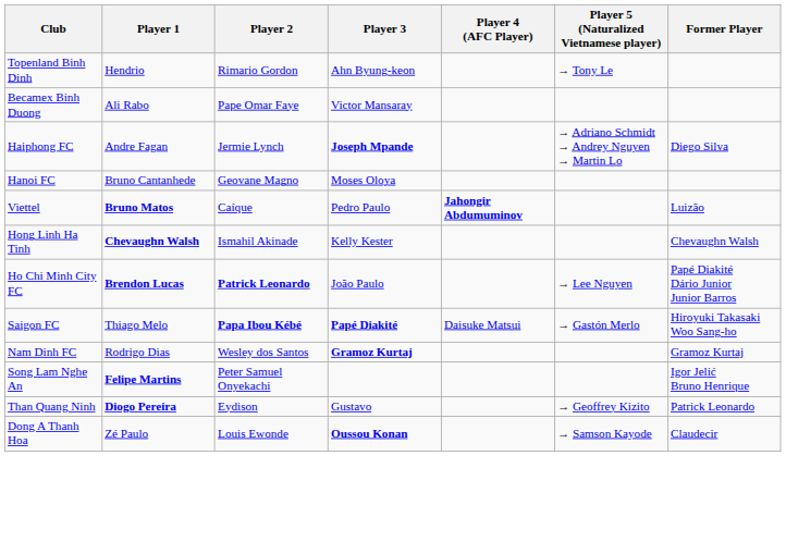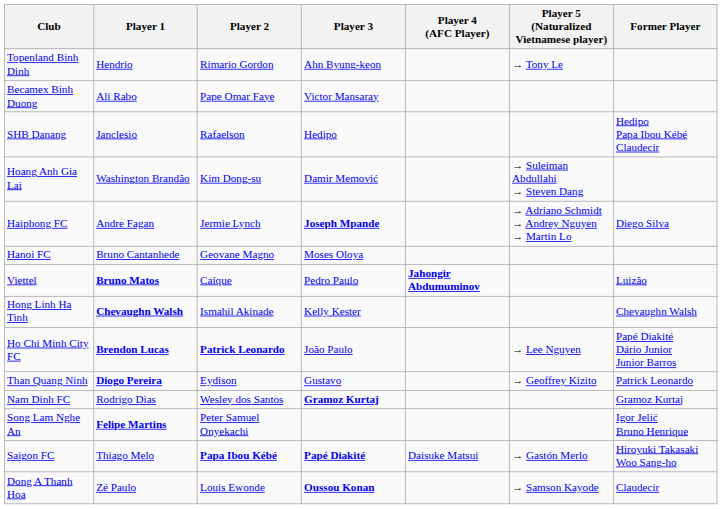+ row: SHB Danang | Janclesio | Rafaelson | Hedipo | Hedipo Papa Ibou Kébé Claudecir
+ row: Hoang Anh Gia Lai | Washington Brandão | Kim Dong-su | Damir Memović | → Suleiman Abdullahi → Steven Dang
rows swapped: Saigon FC <-> Than Quang Ninh
